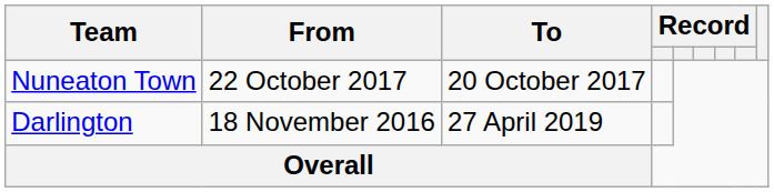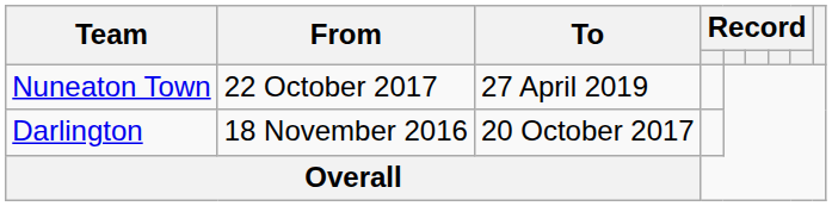Nuneaton Town | To: 20 October 2017 -> 27 April 2019
Darlington | To: 27 April 2019 -> 20 October 2017
